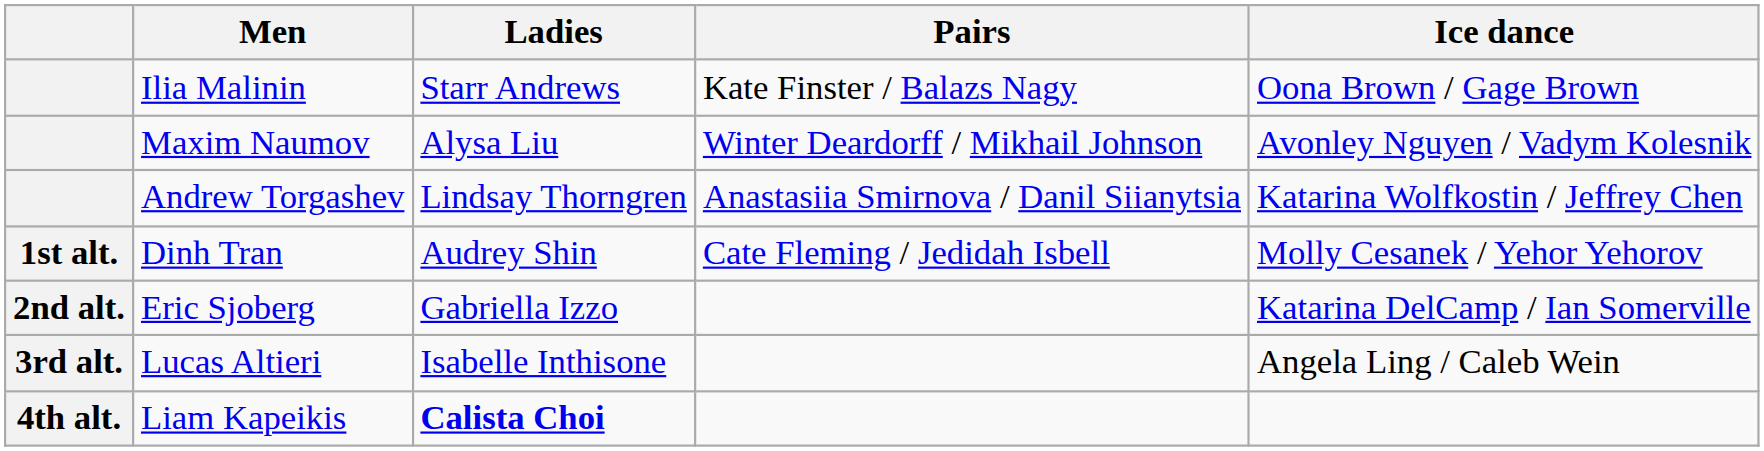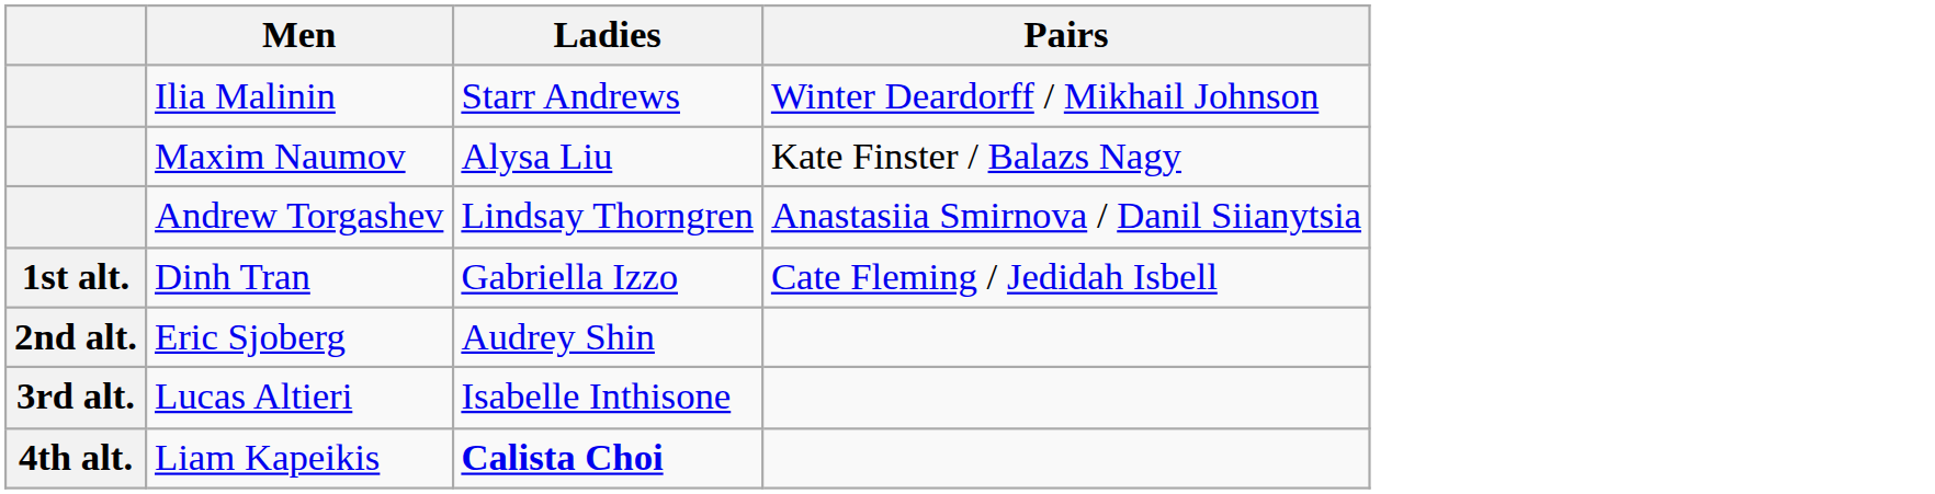- column: Ice dance | Oona Brown / Gage Brown | Avonley Nguyen / Vadym Kolesnik | Katarina Wolfkostin / Jeffrey Chen | Molly Cesanek / Yehor Yehorov | Katarina DelCamp / Ian Somerville | Angela Ling / Caleb Wein
Ilia Malinin | Pairs: Kate Finster / Balazs Nagy -> Winter Deardorff / Mikhail Johnson
Maxim Naumov | Pairs: Winter Deardorff / Mikhail Johnson -> Kate Finster / Balazs Nagy
Dinh Tran | Ladies: Audrey Shin -> Gabriella Izzo
Eric Sjoberg | Ladies: Gabriella Izzo -> Audrey Shin
